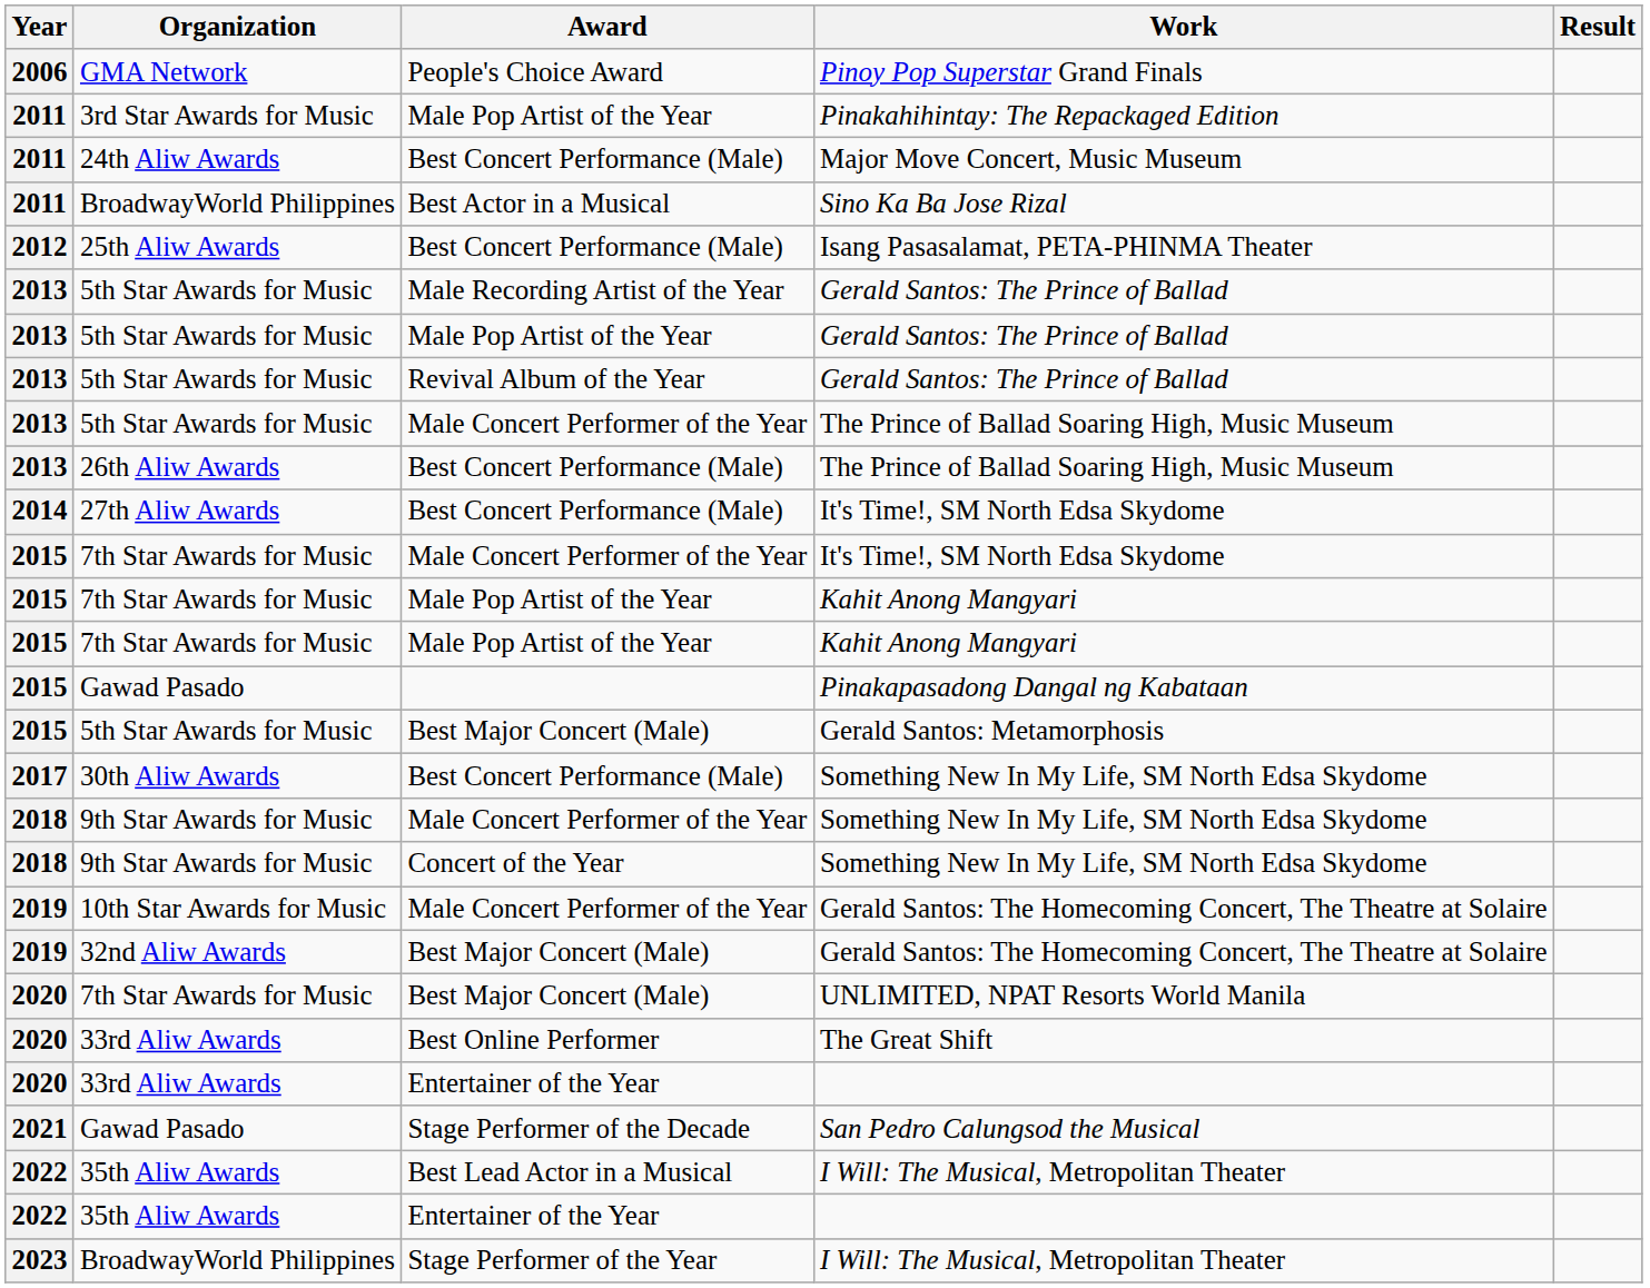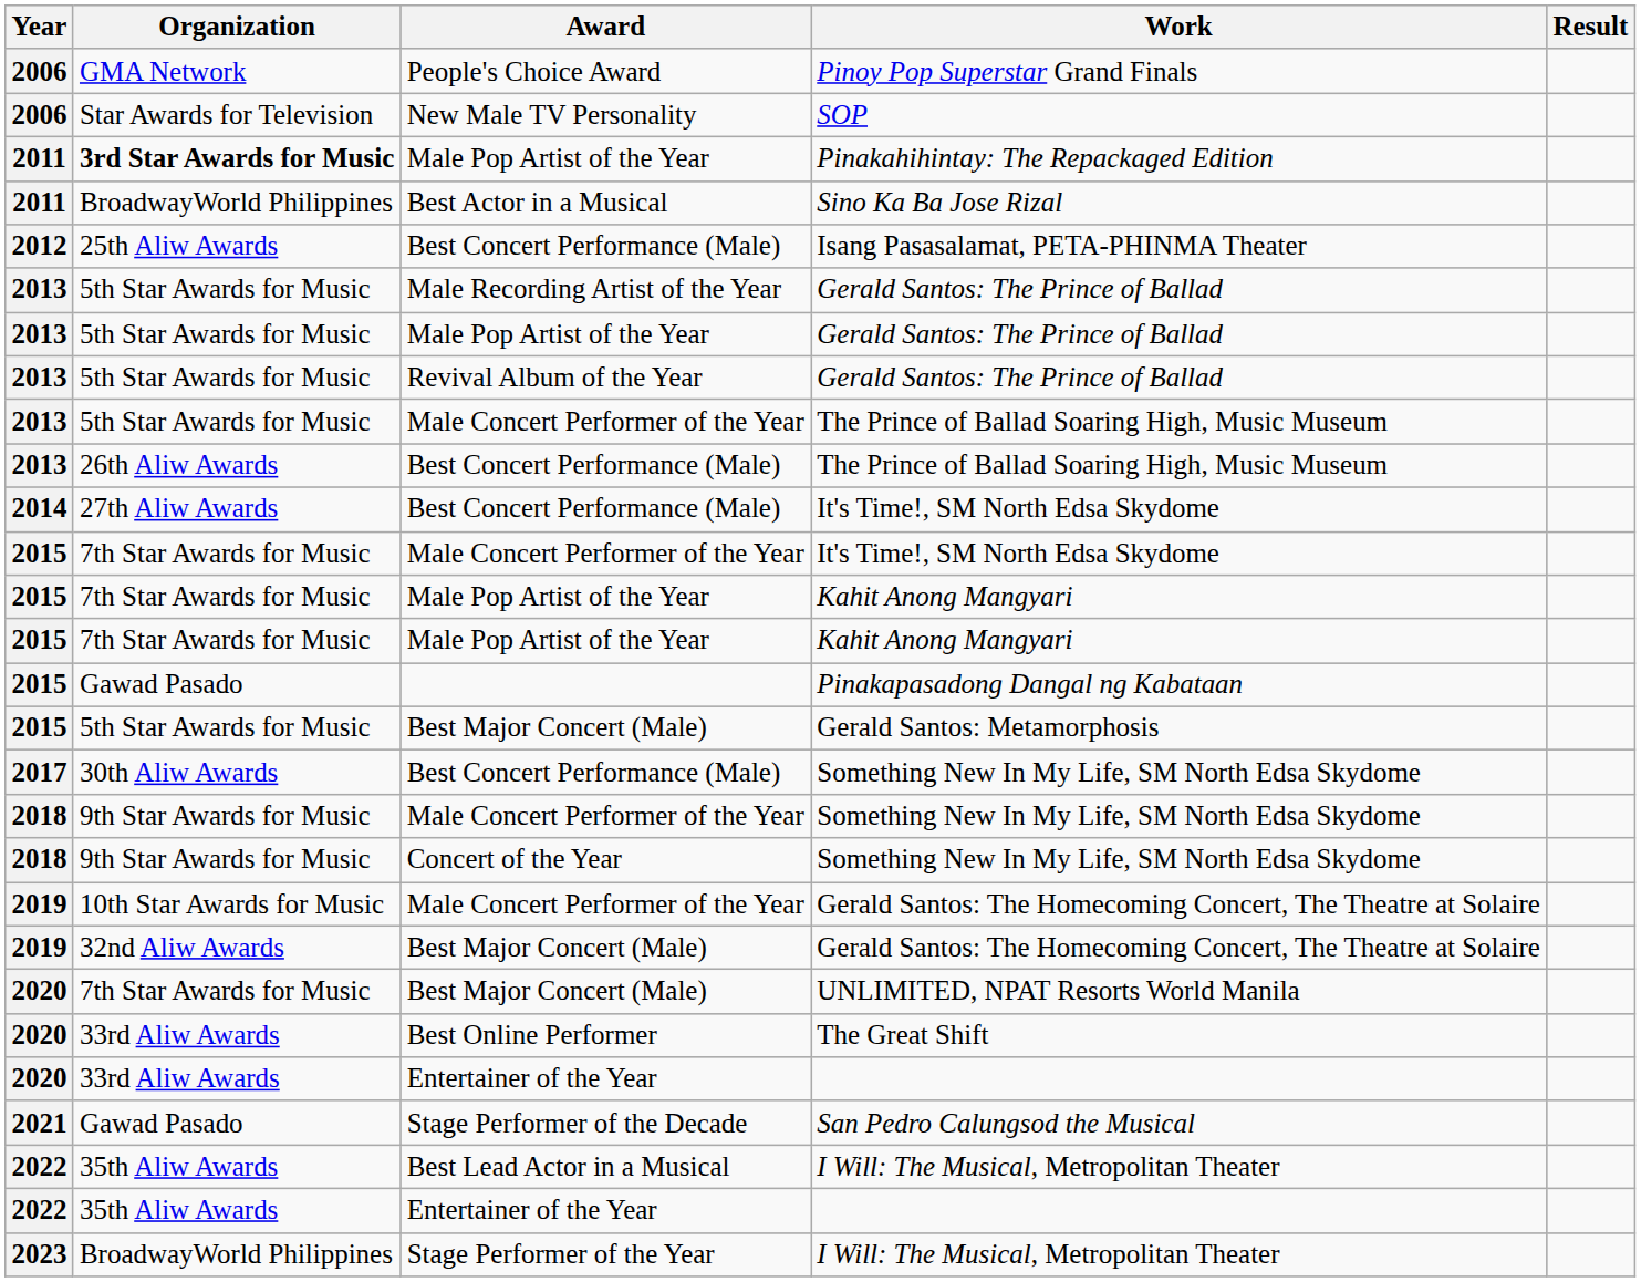+ row: 2006 | Star Awards for Television | New Male TV Personality | SOP
Pinakahihintay: The Repackaged Edition | Organization: normal -> bold
- row: 2011 | 24th Aliw Awards | Best Concert Performance (Male) | Major Move Concert, Music Museum
